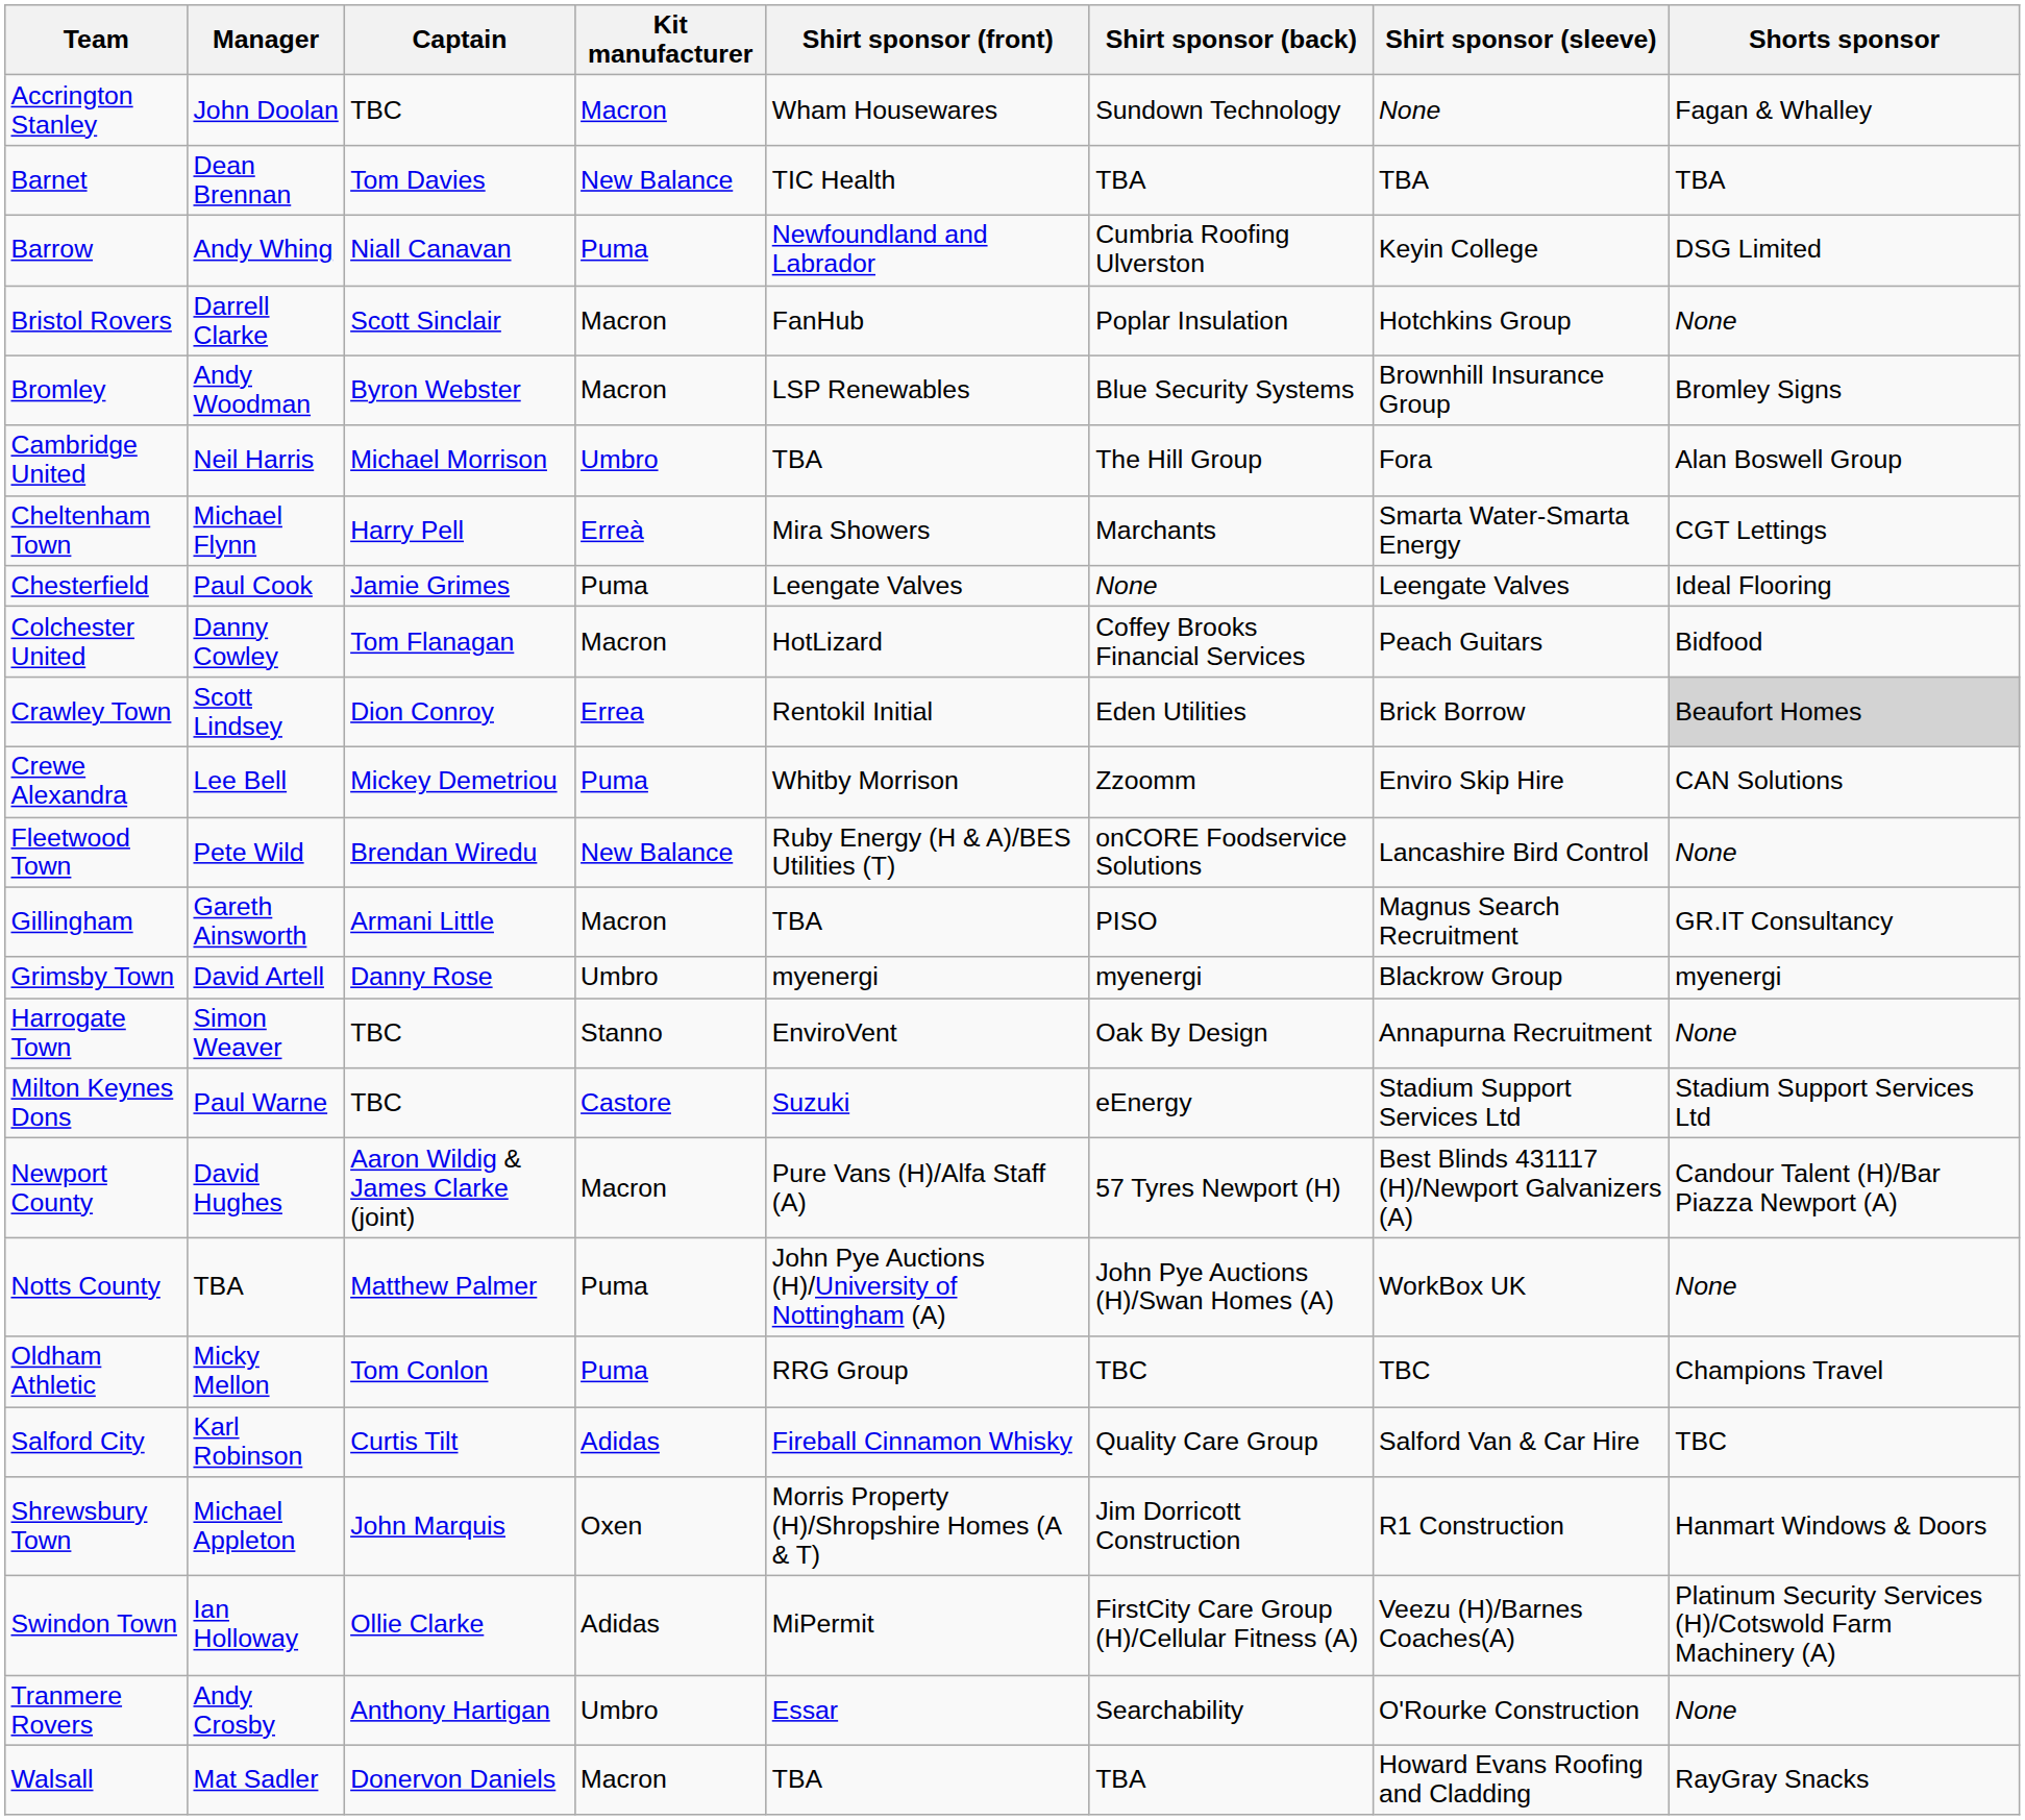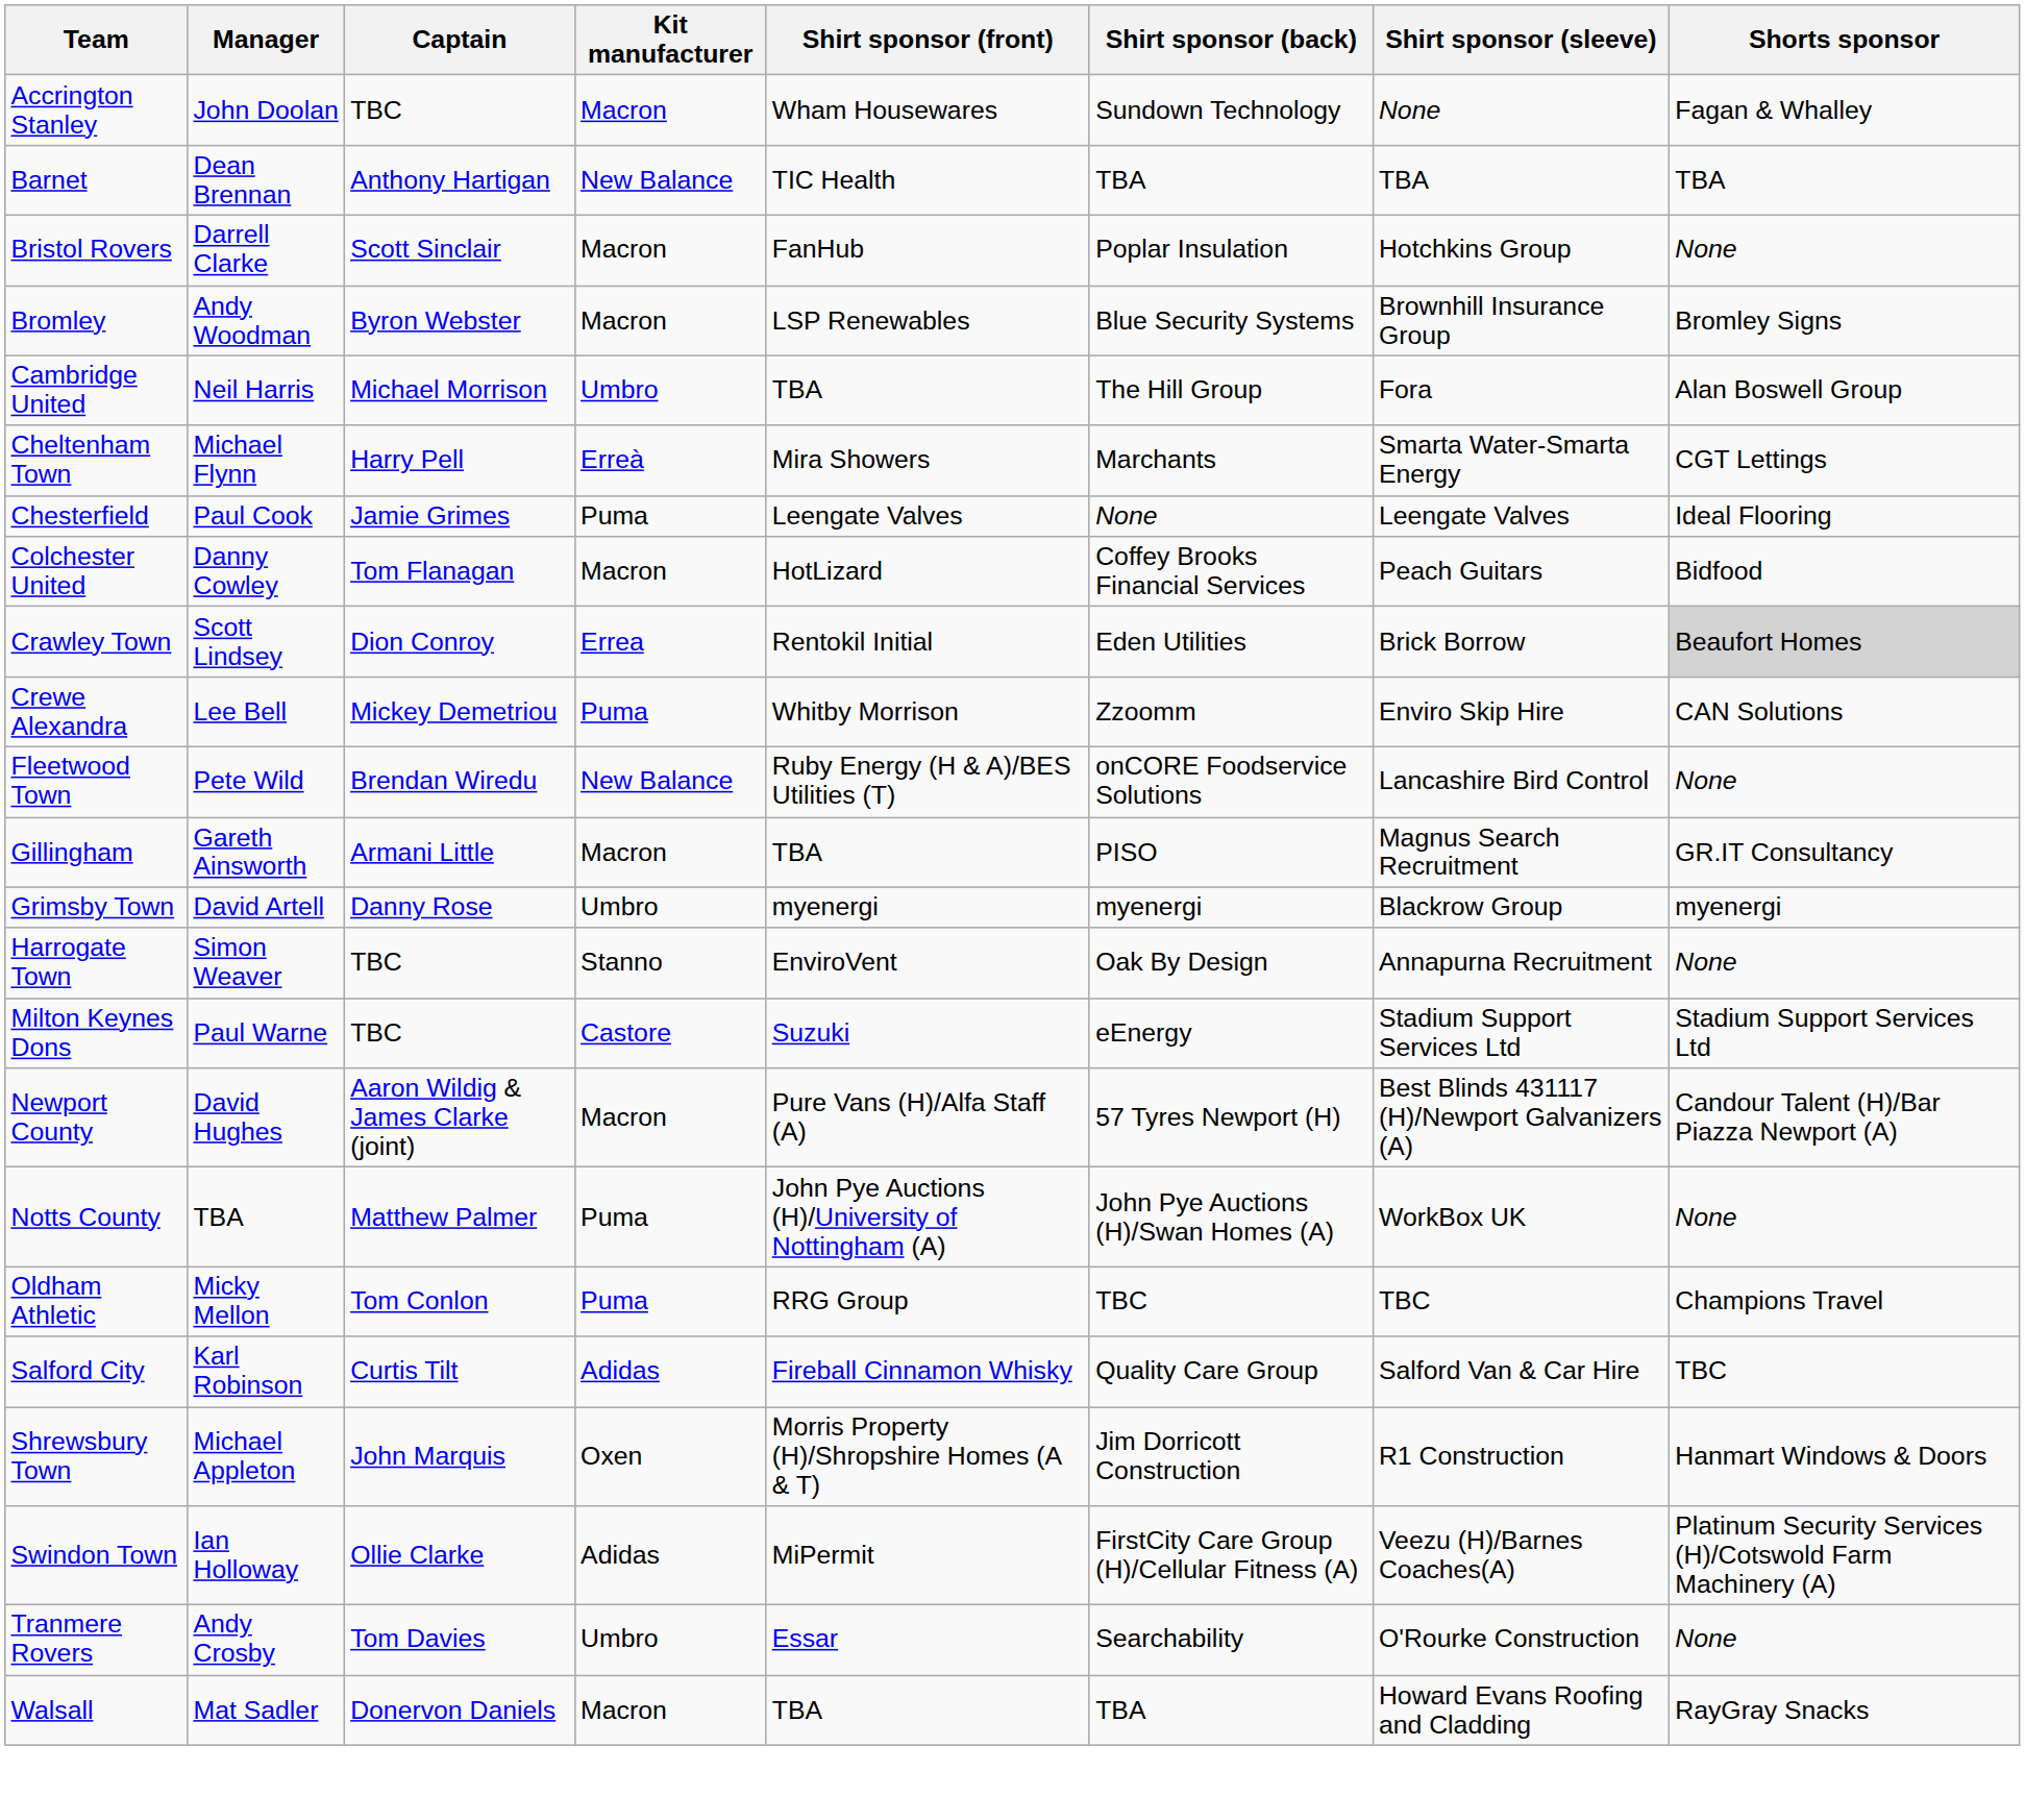Barnet | Captain: Tom Davies -> Anthony Hartigan
- row: Barrow | Andy Whing | Niall Canavan | Puma | Newfoundland and Labrador | Cumbria Roofing Ulverston | Keyin College | DSG Limited
Tranmere Rovers | Captain: Anthony Hartigan -> Tom Davies
